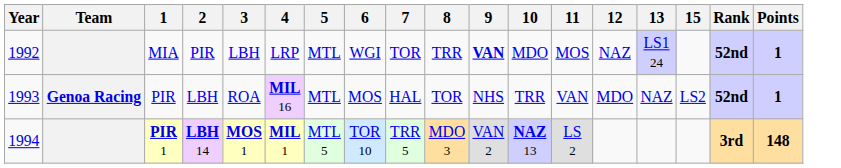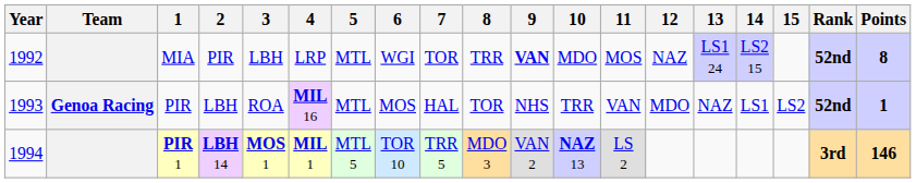+ column: 14 | LS2 15 | LS1
MIA | Points: 1 -> 8
PIR 1 | Points: 148 -> 146
